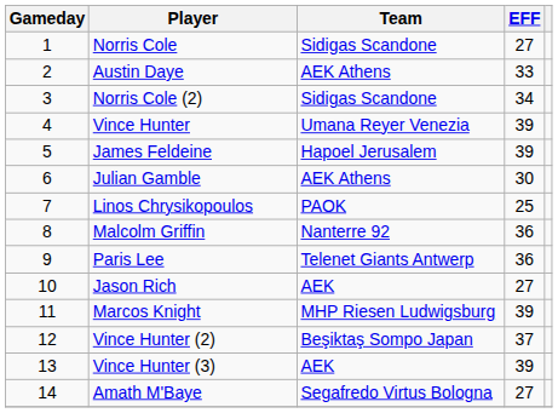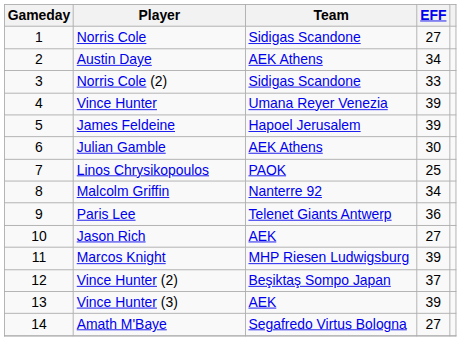Austin Daye | EFF: 33 -> 34
Norris Cole (2) | EFF: 34 -> 33
Malcolm Griffin | EFF: 36 -> 34
